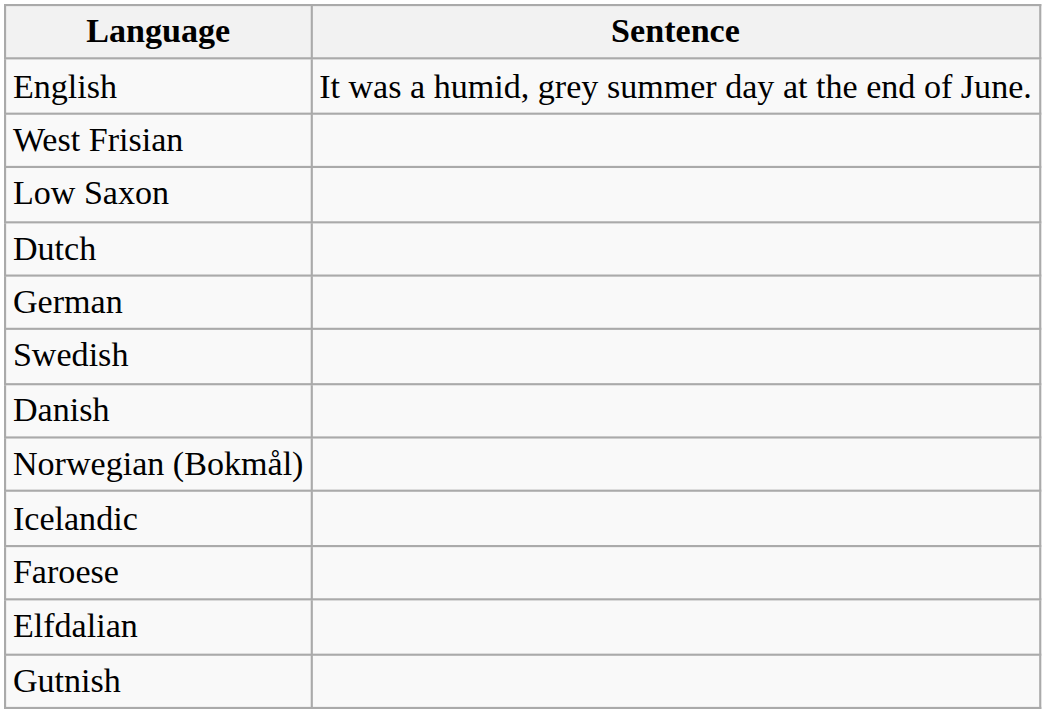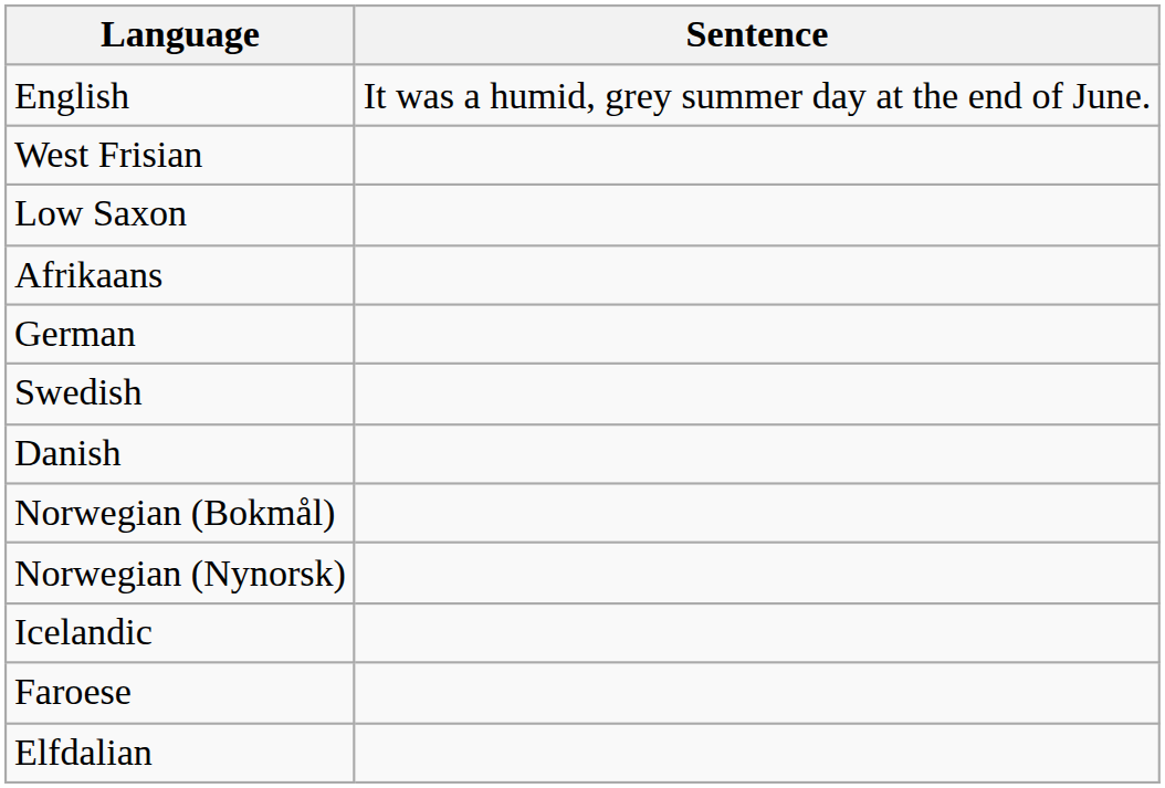+ row: Afrikaans
- row: Dutch
+ row: Norwegian (Nynorsk)
- row: Gutnish
